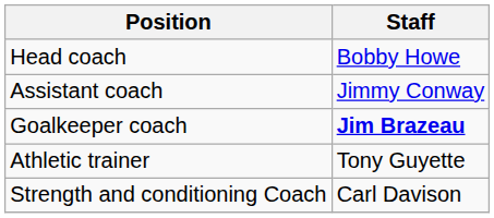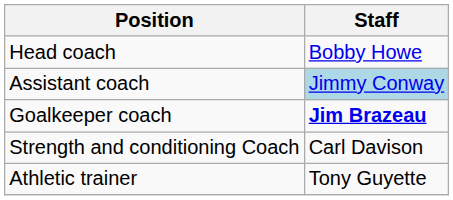Assistant coach | Staff: no background -> lightblue background
rows swapped: Athletic trainer <-> Strength and conditioning Coach
